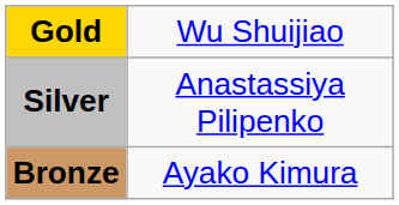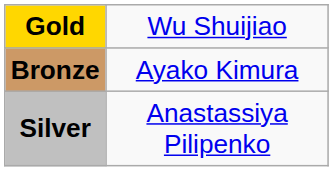rows swapped: Silver <-> Bronze
